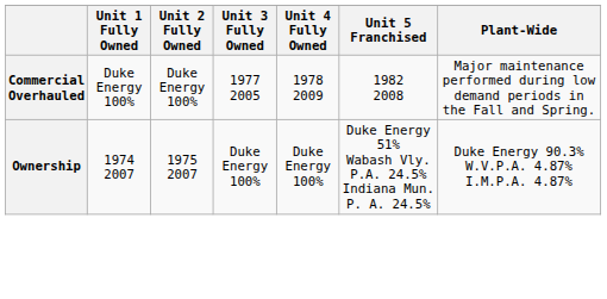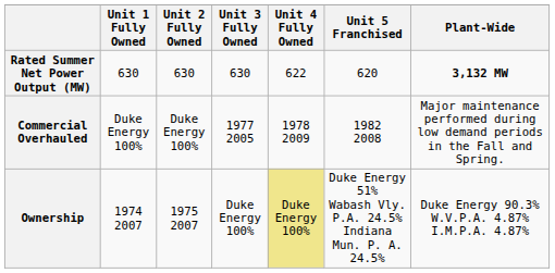+ row: Rated Summer Net Power Output (MW) | 630 | 630 | 630 | 622 | 620 | 3,132 MW
Ownership | Unit 4 Fully Owned: no background -> khaki background
